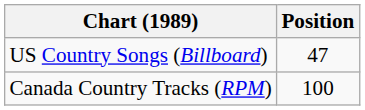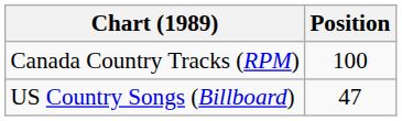rows swapped: Canada Country Tracks (RPM) <-> US Country Songs (Billboard)
